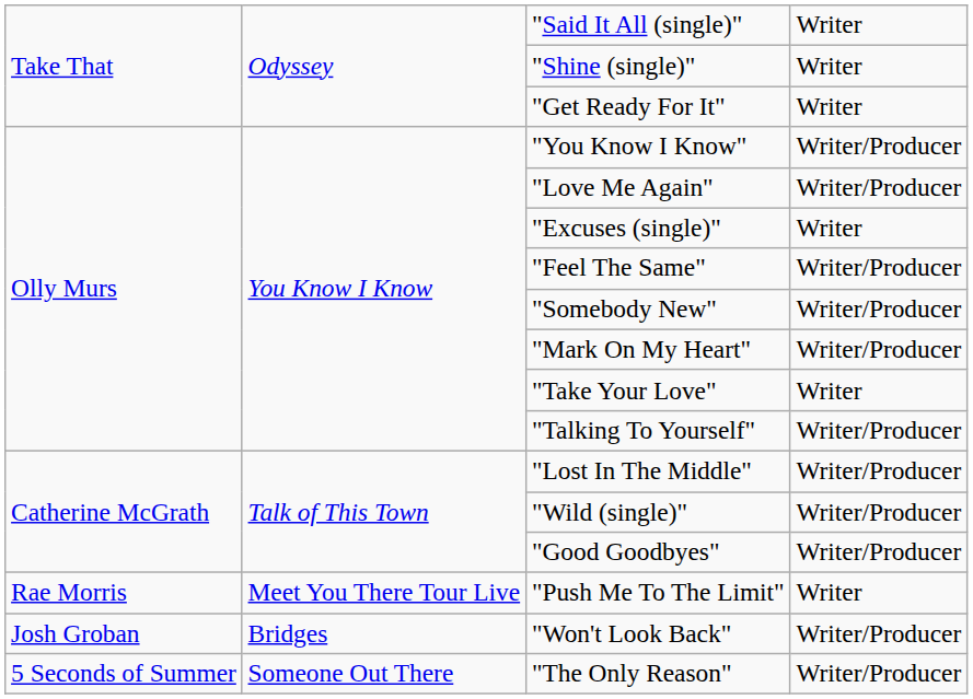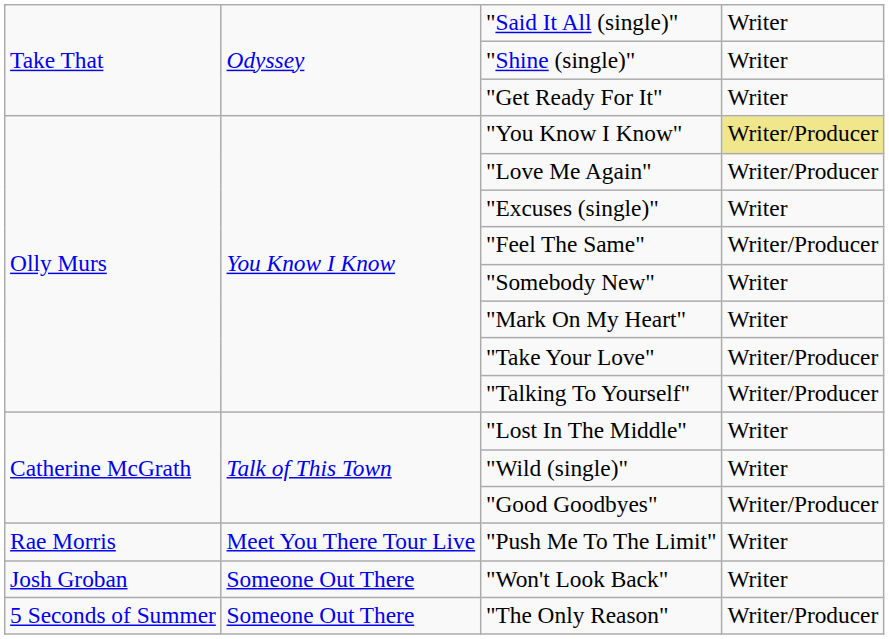"You Know I Know" | column 4: no background -> khaki background
"Somebody New" | column 4: Writer/Producer -> Writer
"Mark On My Heart" | column 4: Writer/Producer -> Writer
"Take Your Love" | column 4: Writer -> Writer/Producer
"Lost In The Middle" | column 4: Writer/Producer -> Writer
"Wild (single)" | column 4: Writer/Producer -> Writer
"Won't Look Back" | column 2: Bridges -> Someone Out There
"Won't Look Back" | column 4: Writer/Producer -> Writer
